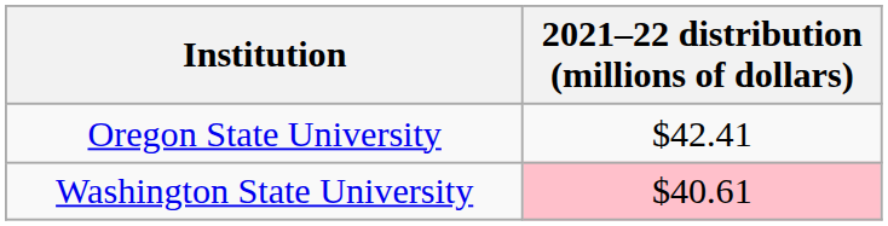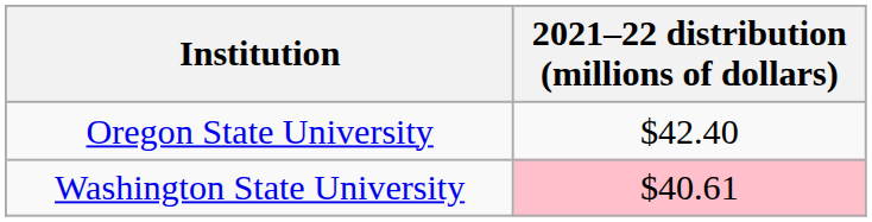Oregon State University | 2021–22 distribution (millions of dollars): $42.41 -> $42.40
